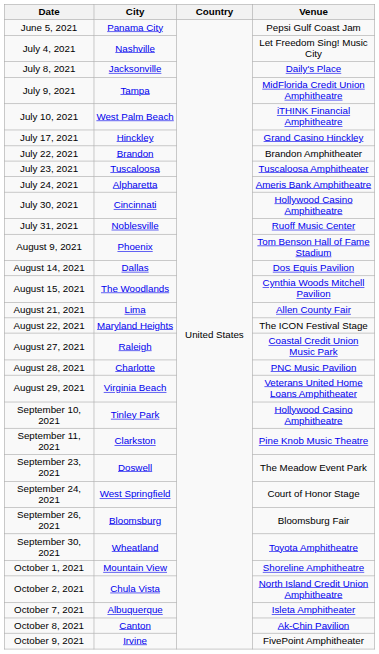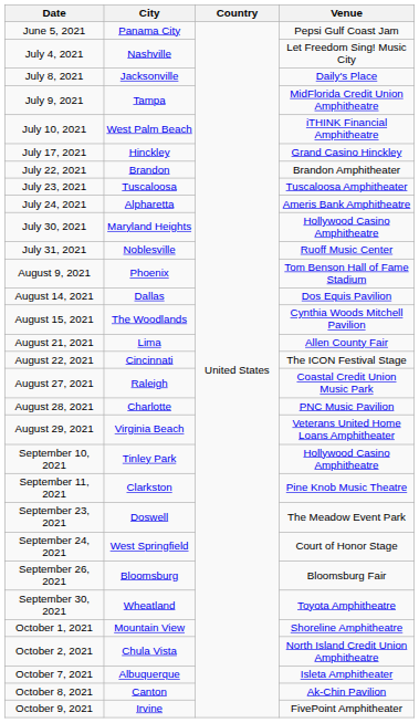July 30, 2021 | City: Cincinnati -> Maryland Heights
August 22, 2021 | City: Maryland Heights -> Cincinnati
